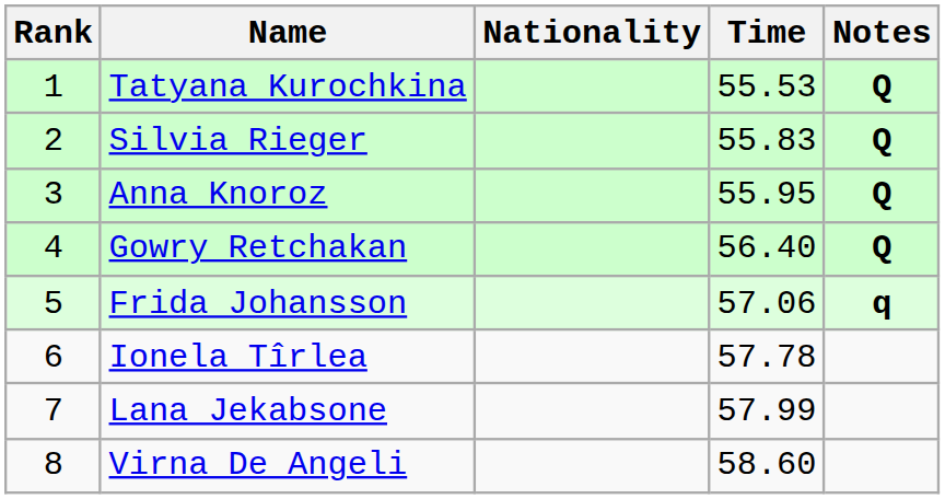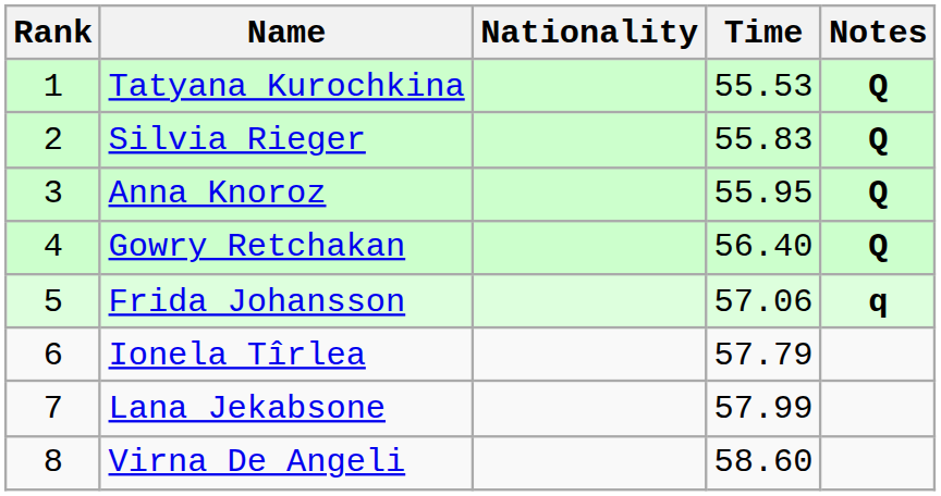Ionela Tîrlea | Time: 57.78 -> 57.79
